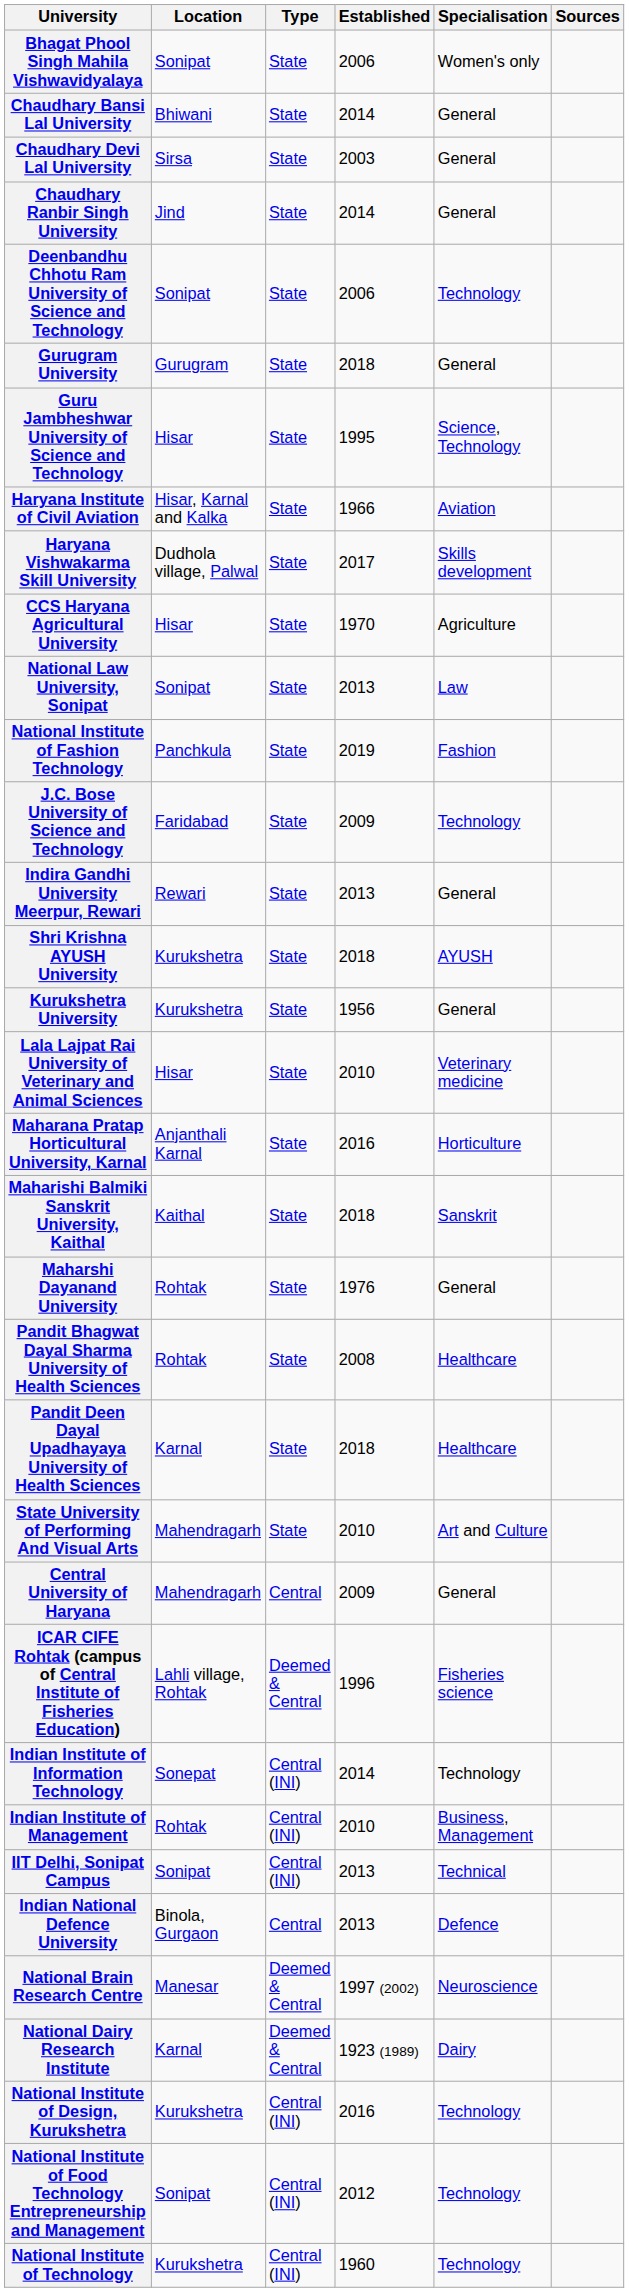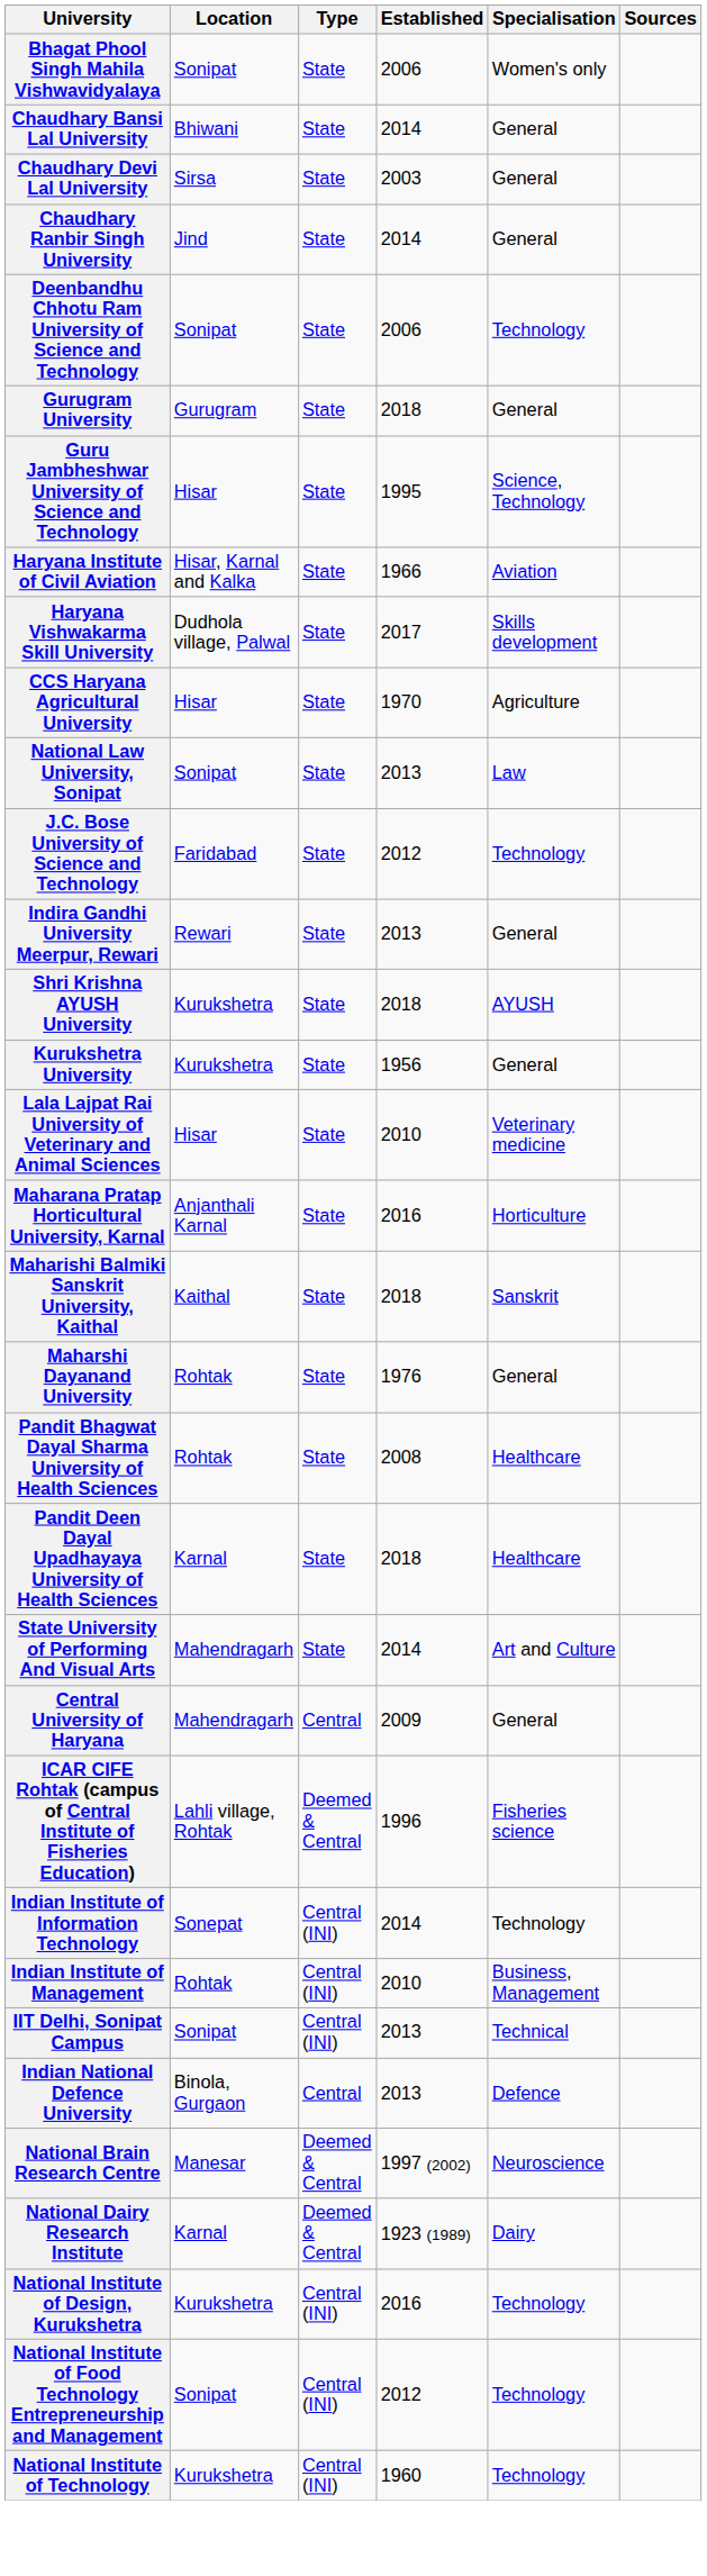- row: National Institute of Fashion Technology | Panchkula | State | 2019 | Fashion
J.C. Bose University of Science and Technology | Established: 2009 -> 2012
State University of Performing And Visual Arts | Established: 2010 -> 2014
